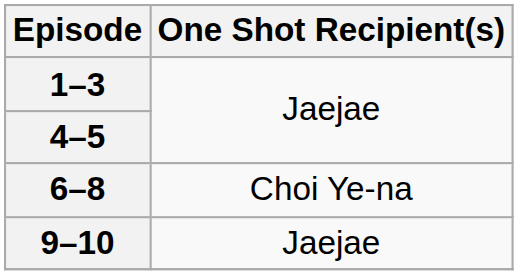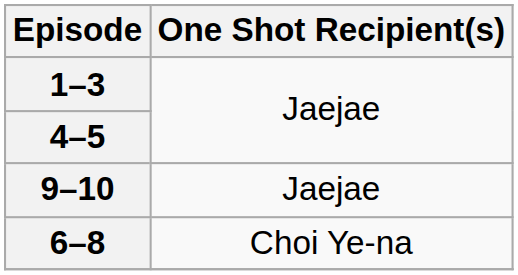rows swapped: 6–8 <-> 9–10
